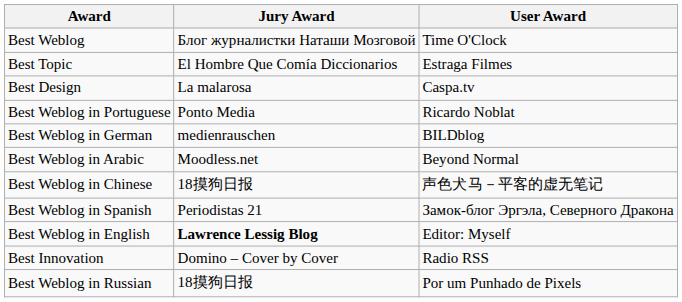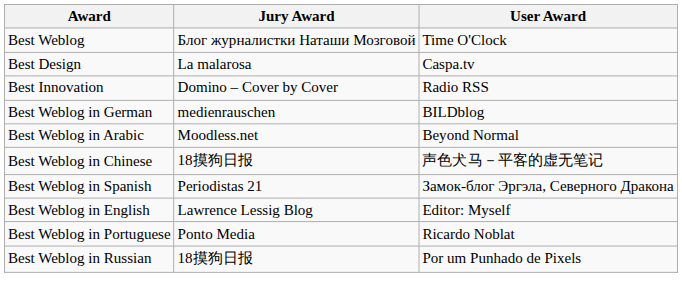- row: Best Topic | El Hombre Que Comía Diccionarios | Estraga Filmes
rows swapped: Best Innovation <-> Best Weblog in Portuguese
Best Weblog in English | Jury Award: bold -> normal
